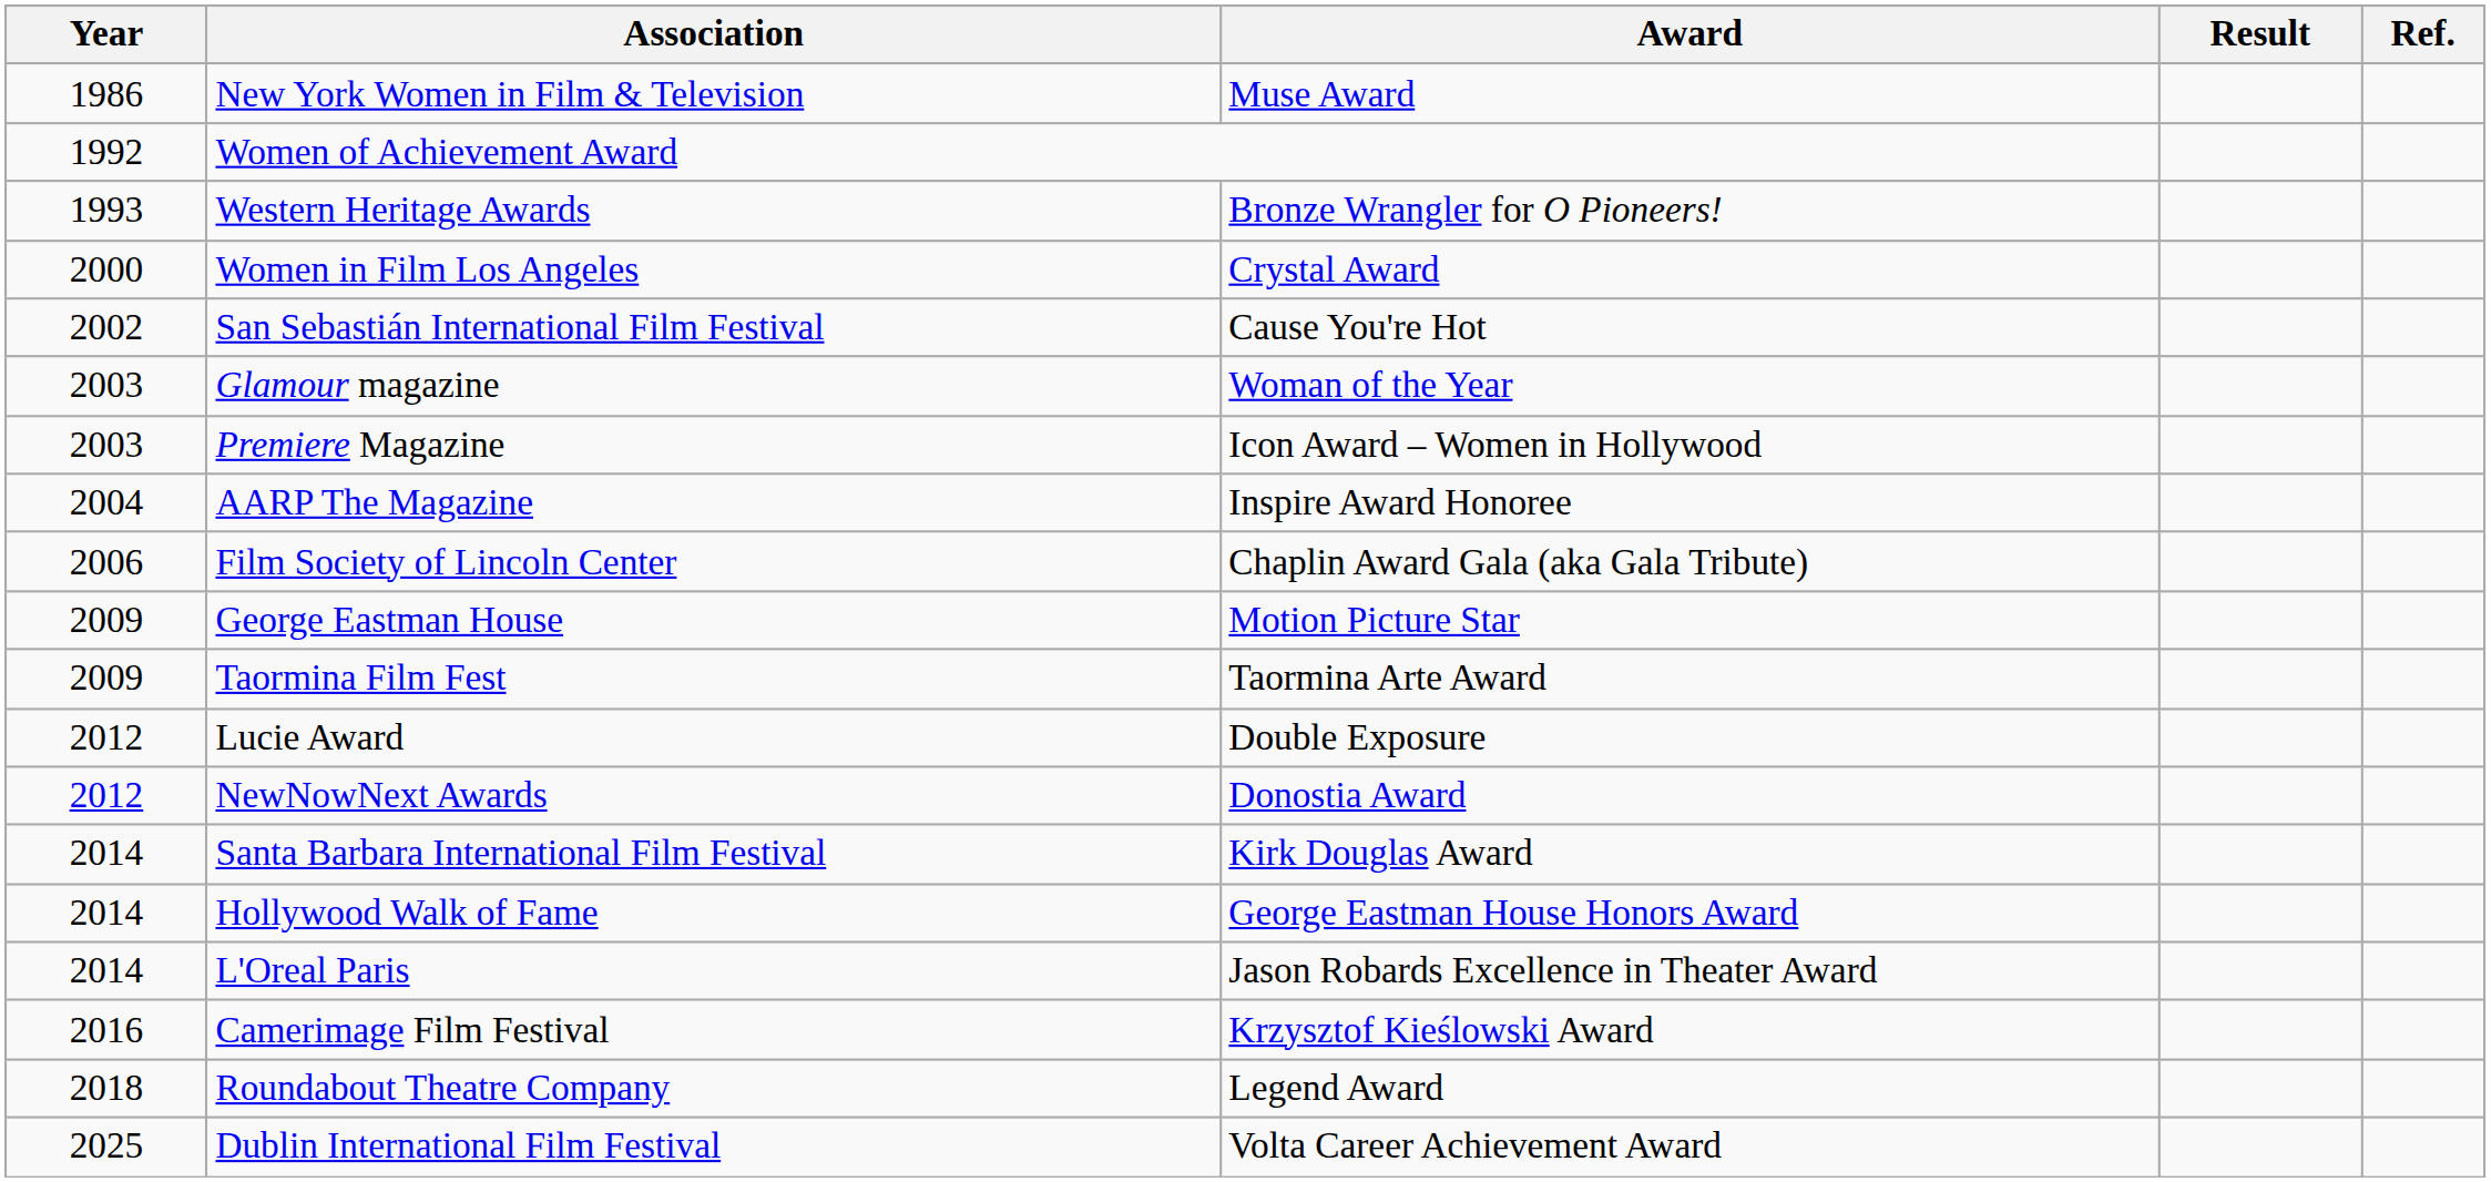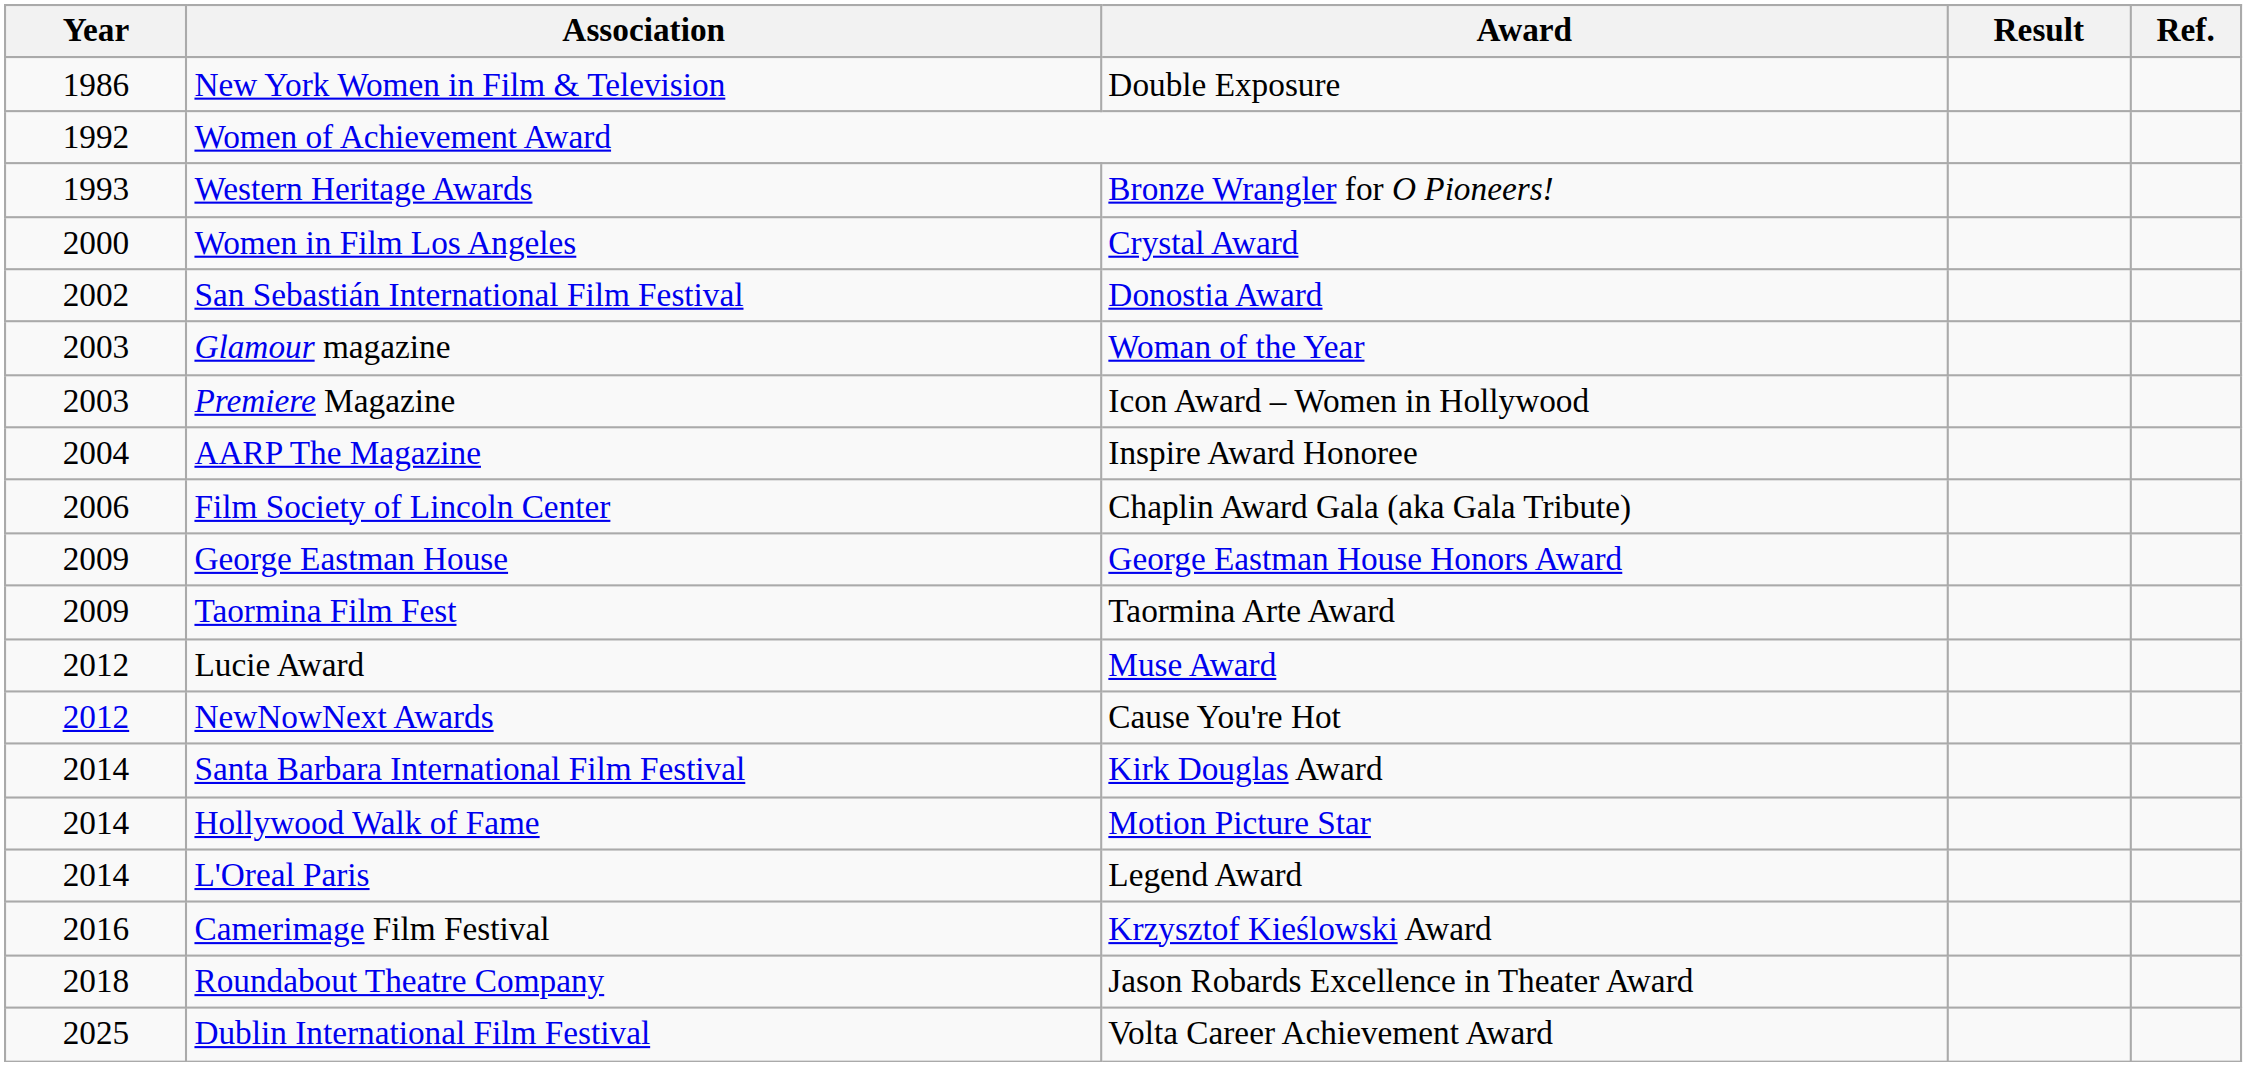New York Women in Film & Television | Award: Muse Award -> Double Exposure
San Sebastián International Film Festival | Award: Cause You're Hot -> Donostia Award
George Eastman House | Award: Motion Picture Star -> George Eastman House Honors Award
Lucie Award | Award: Double Exposure -> Muse Award
NewNowNext Awards | Award: Donostia Award -> Cause You're Hot
Hollywood Walk of Fame | Award: George Eastman House Honors Award -> Motion Picture Star
L'Oreal Paris | Award: Jason Robards Excellence in Theater Award -> Legend Award
Roundabout Theatre Company | Award: Legend Award -> Jason Robards Excellence in Theater Award
